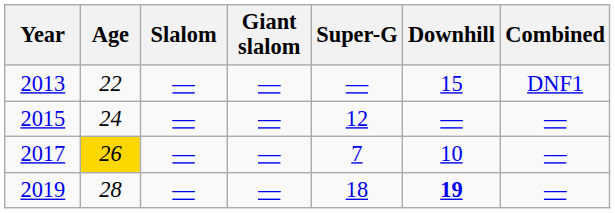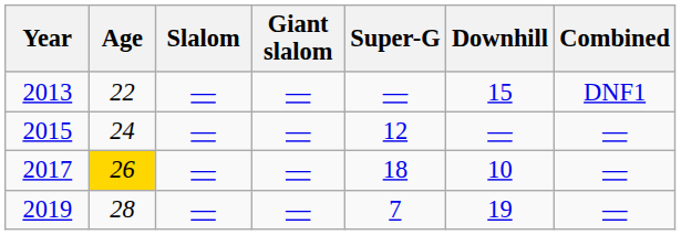2017 | Super-G: 7 -> 18
2019 | Super-G: 18 -> 7
2019 | Downhill: bold -> normal
